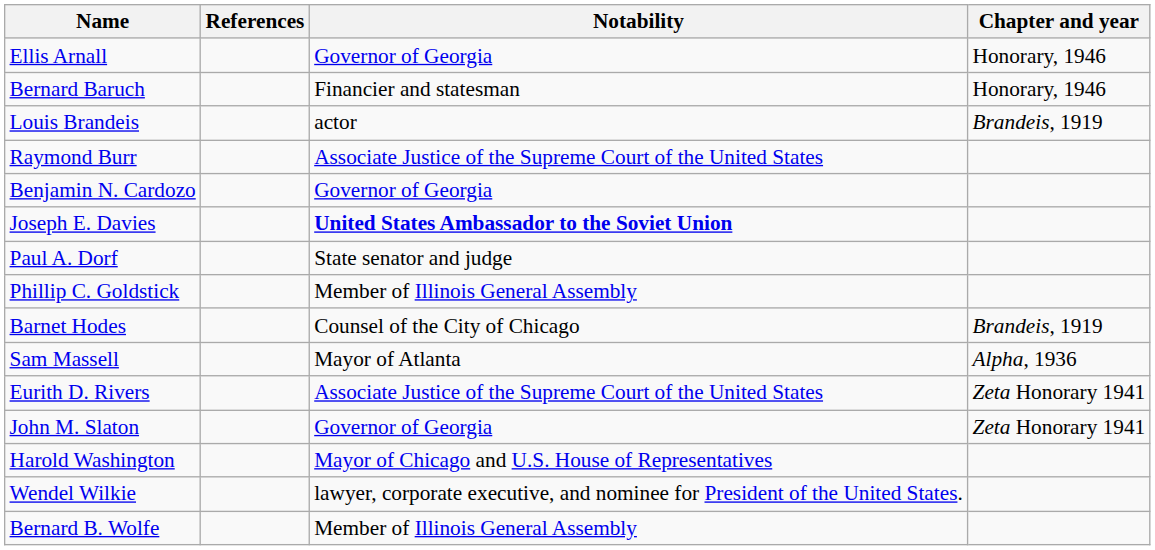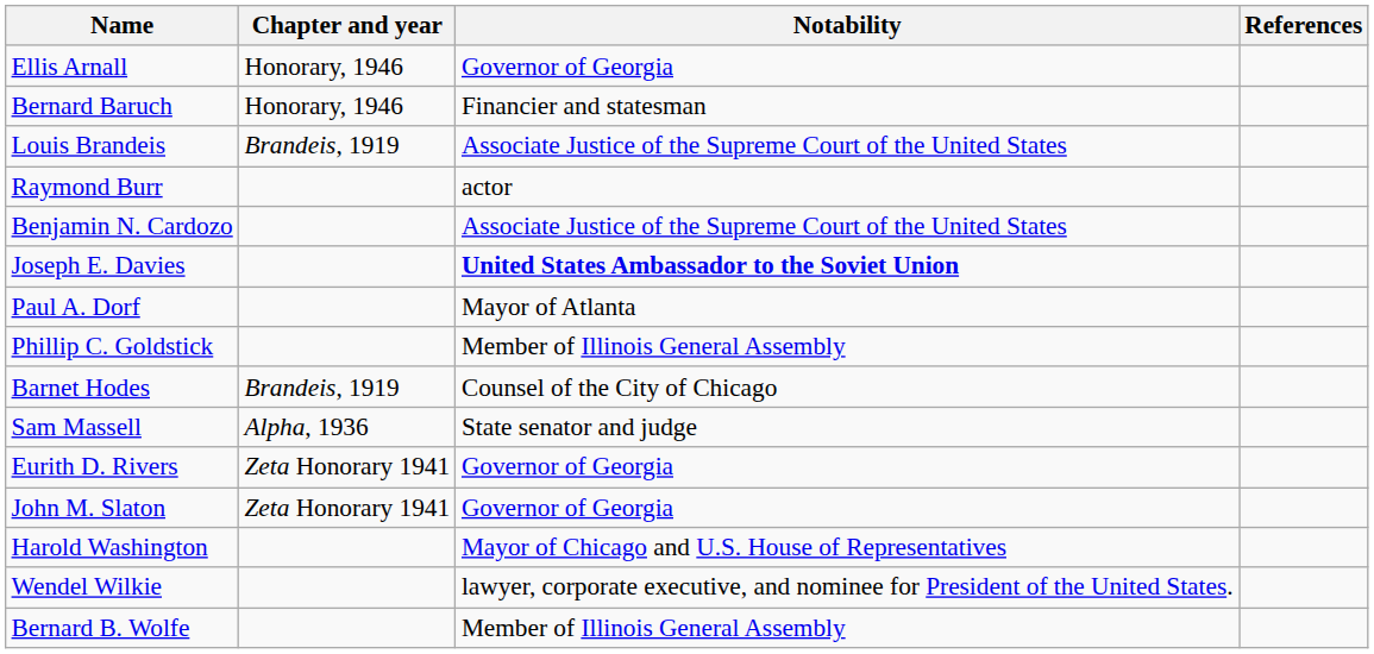columns swapped: Chapter and year <-> References
Louis Brandeis | Notability: actor -> Associate Justice of the Supreme Court of the United States
Raymond Burr | Notability: Associate Justice of the Supreme Court of the United States -> actor
Benjamin N. Cardozo | Notability: Governor of Georgia -> Associate Justice of the Supreme Court of the United States
Paul A. Dorf | Notability: State senator and judge -> Mayor of Atlanta
Sam Massell | Notability: Mayor of Atlanta -> State senator and judge
Eurith D. Rivers | Notability: Associate Justice of the Supreme Court of the United States -> Governor of Georgia
